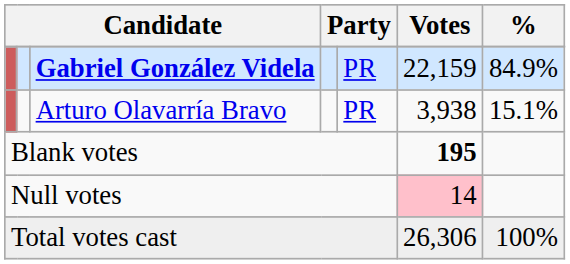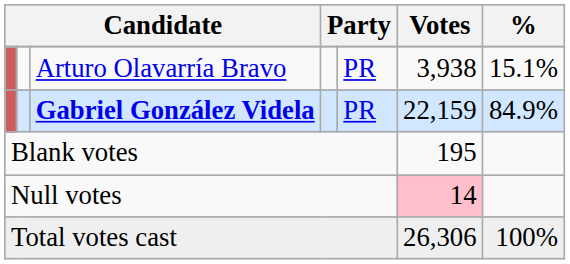rows swapped: Gabriel González Videla <-> Arturo Olavarría Bravo
Blank votes | Votes: bold -> normal
